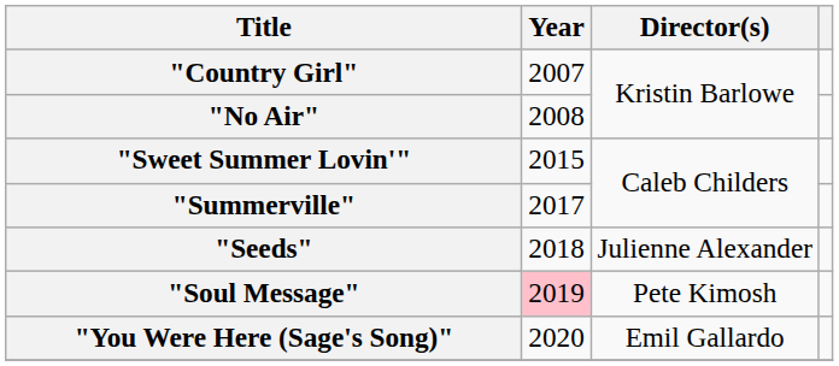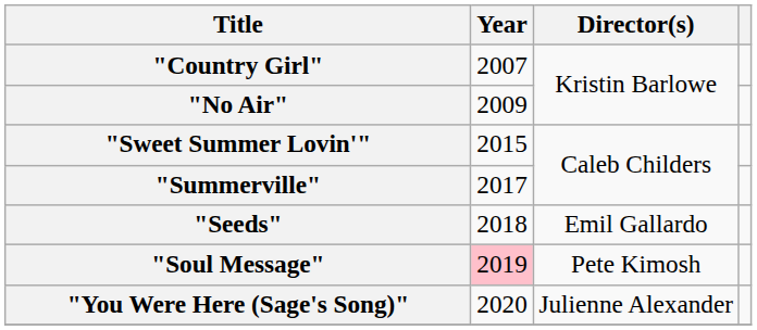"No Air" | Year: 2008 -> 2009
"Seeds" | Director(s): Julienne Alexander -> Emil Gallardo
"You Were Here (Sage's Song)" | Director(s): Emil Gallardo -> Julienne Alexander
